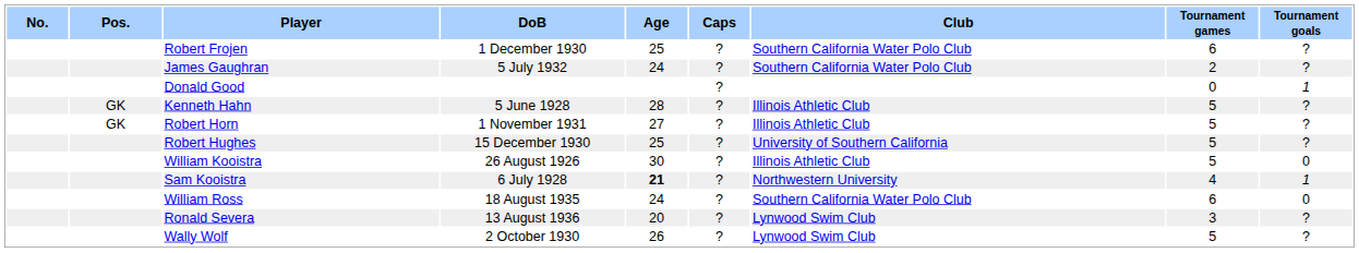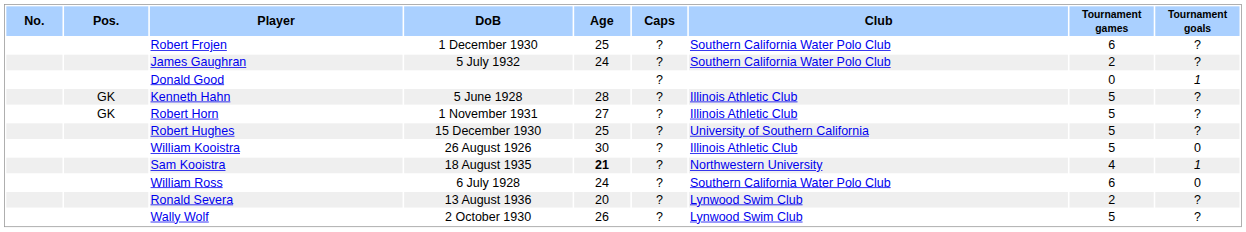Sam Kooistra | DoB: 6 July 1928 -> 18 August 1935
William Ross | DoB: 18 August 1935 -> 6 July 1928
Ronald Severa | Tournament games: 3 -> 2
